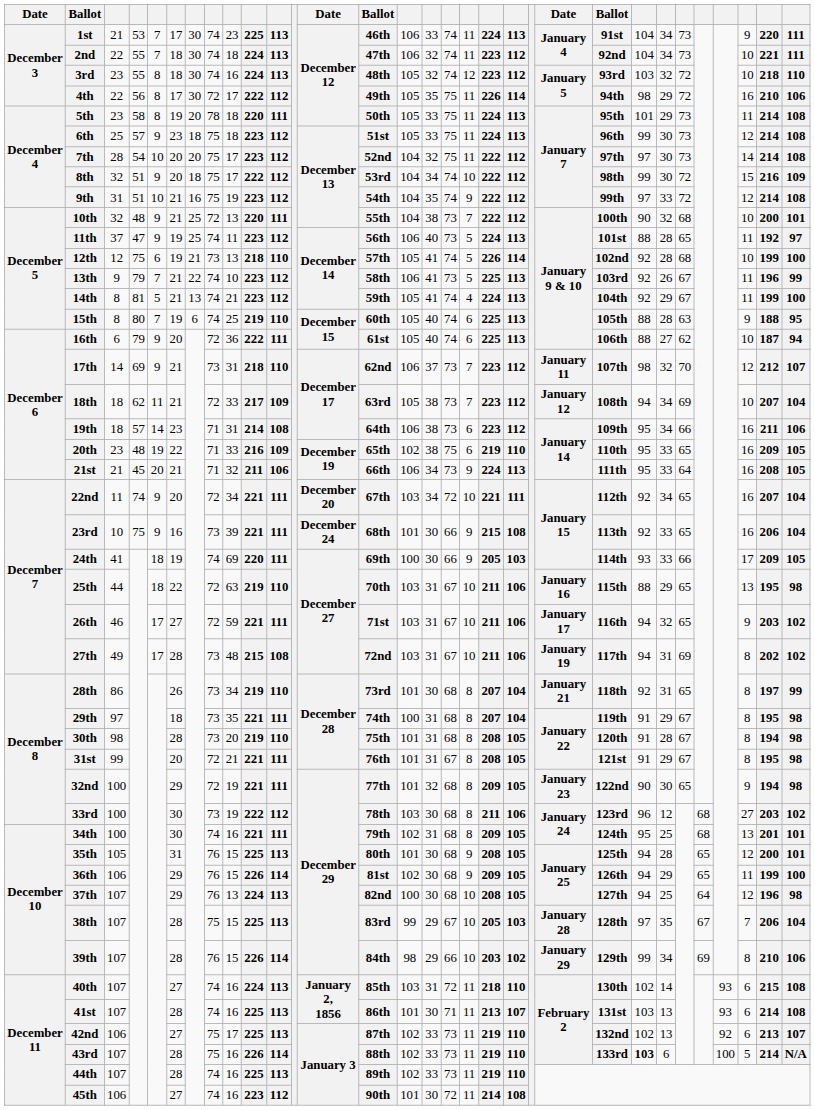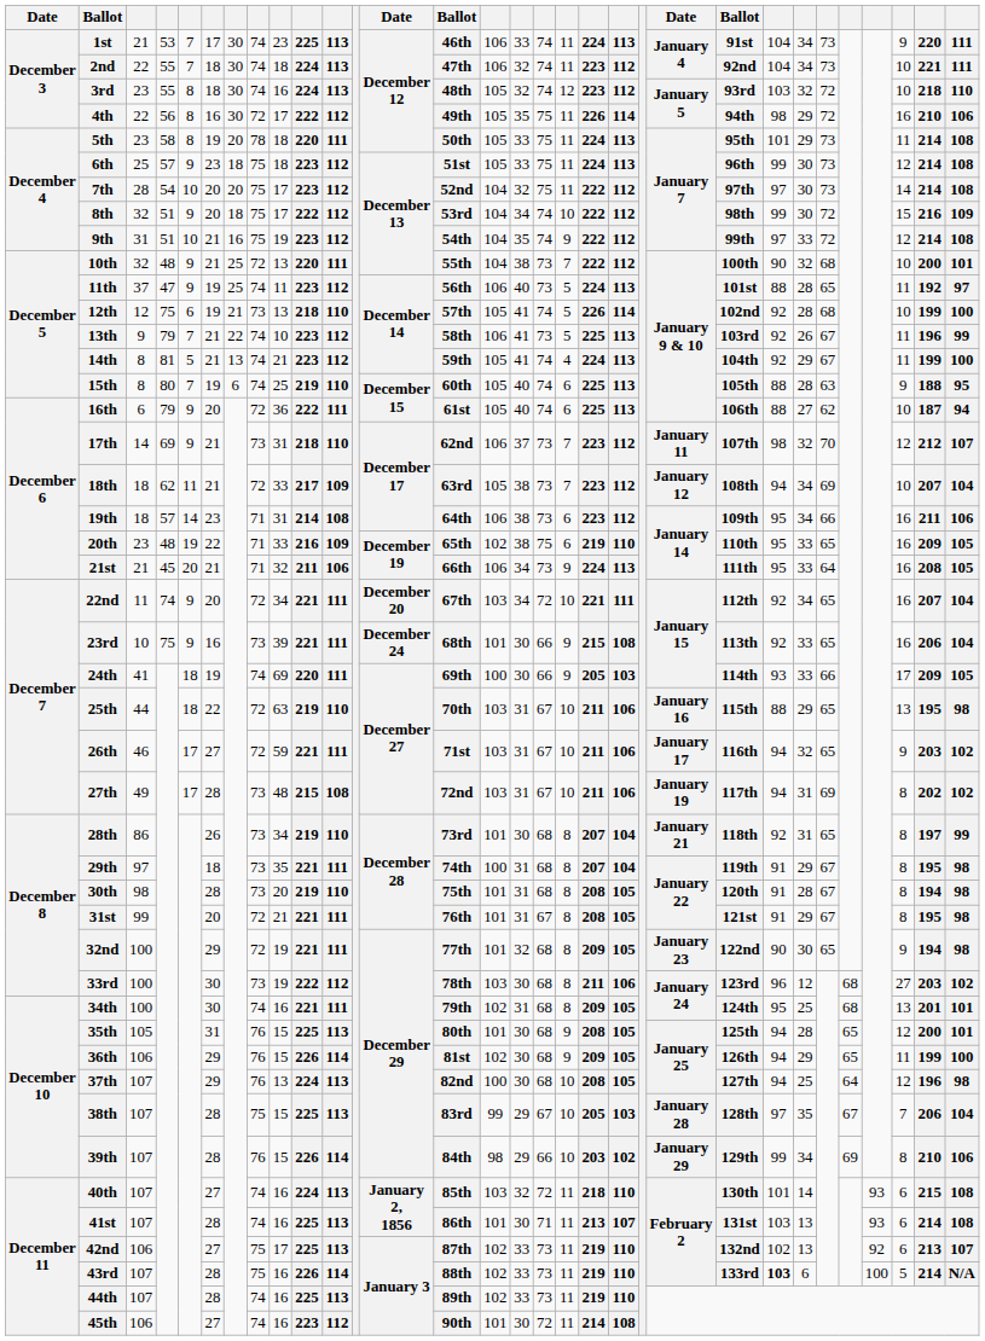4th | column 6: 17 -> 16
40th | column 16: 31 -> 32
40th | column 24: 102 -> 101
